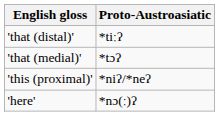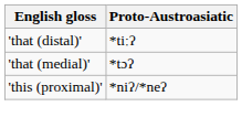- row: 'here' | *nɔ(ː)ʔ
